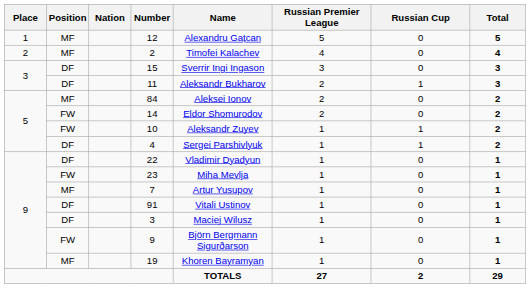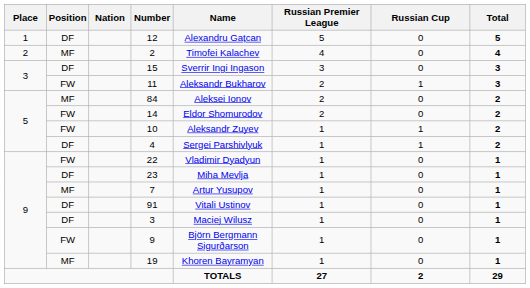12 | Position: MF -> DF
11 | Position: DF -> FW
22 | Position: DF -> FW
23 | Position: FW -> DF
